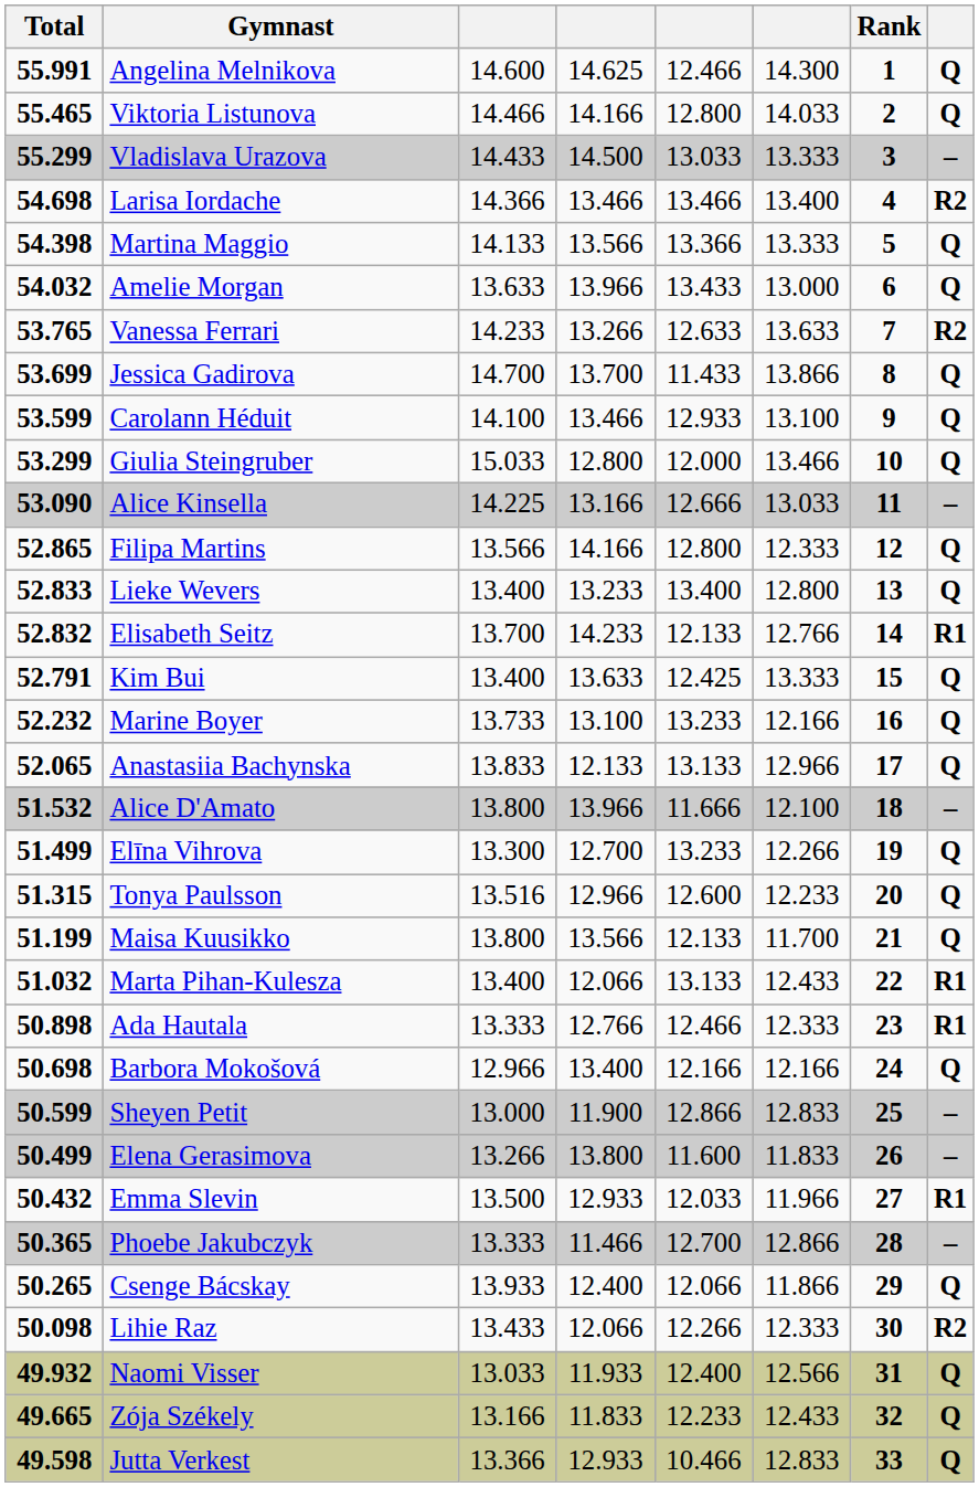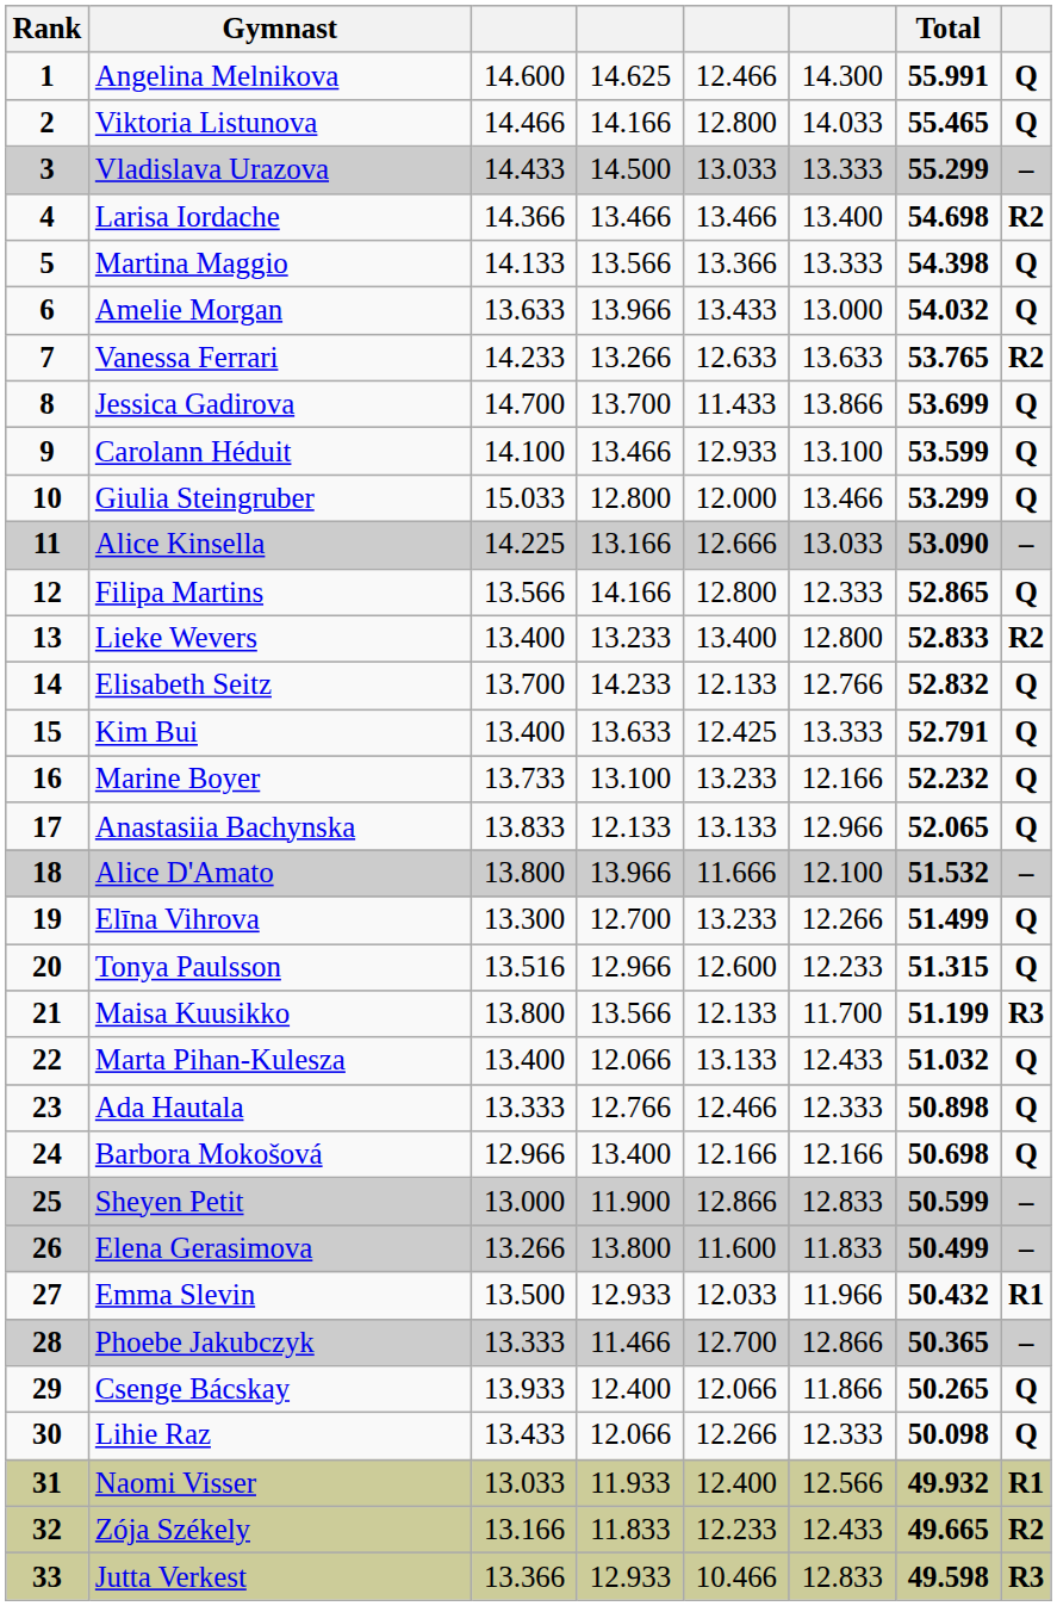columns swapped: Rank <-> Total
Lieke Wevers | column 8: Q -> R2
Elisabeth Seitz | column 8: R1 -> Q
Maisa Kuusikko | column 8: Q -> R3
Marta Pihan-Kulesza | column 8: R1 -> Q
Ada Hautala | column 8: R1 -> Q
Lihie Raz | column 8: R2 -> Q
Naomi Visser | column 8: Q -> R1
Zója Székely | column 8: Q -> R2
Jutta Verkest | column 8: Q -> R3
